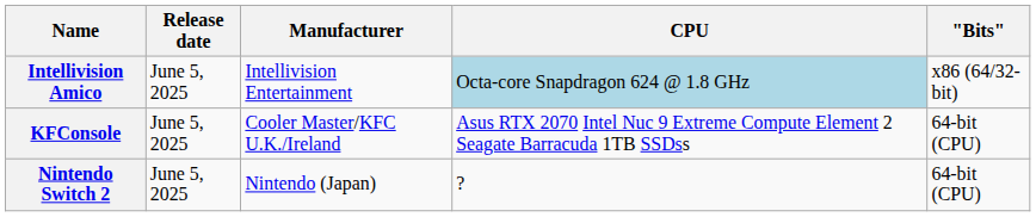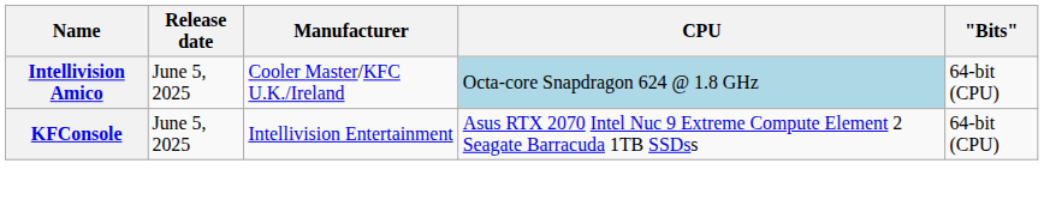Intellivision Amico | Manufacturer: Intellivision Entertainment -> Cooler Master/KFC U.K./Ireland
Intellivision Amico | "Bits": x86 (64/32-bit) -> 64-bit (CPU)
KFConsole | Manufacturer: Cooler Master/KFC U.K./Ireland -> Intellivision Entertainment
- row: Nintendo Switch 2 | June 5, 2025 | Nintendo (Japan) | ? | 64-bit (CPU)
